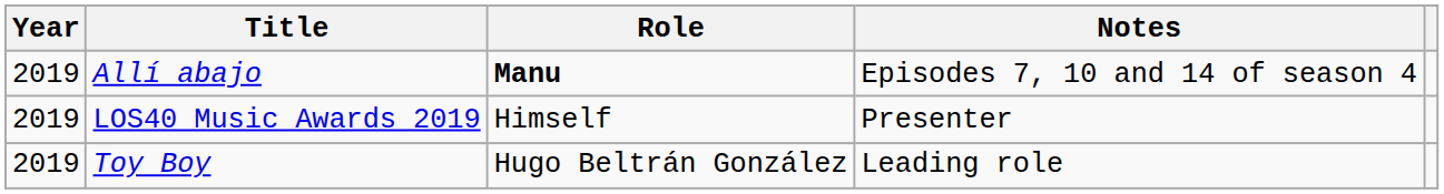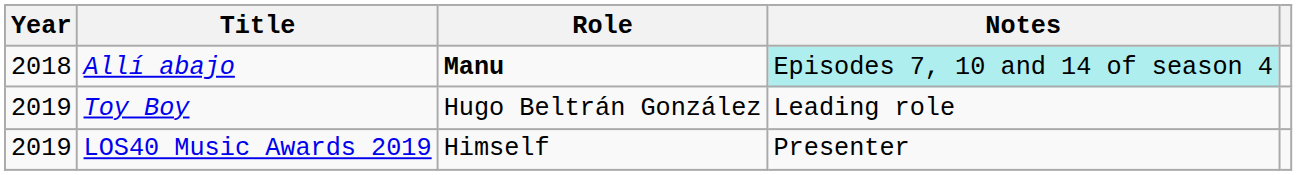Allí abajo | Year: 2019 -> 2018
Allí abajo | Notes: no background -> paleturquoise background
rows swapped: LOS40 Music Awards 2019 <-> Toy Boy
